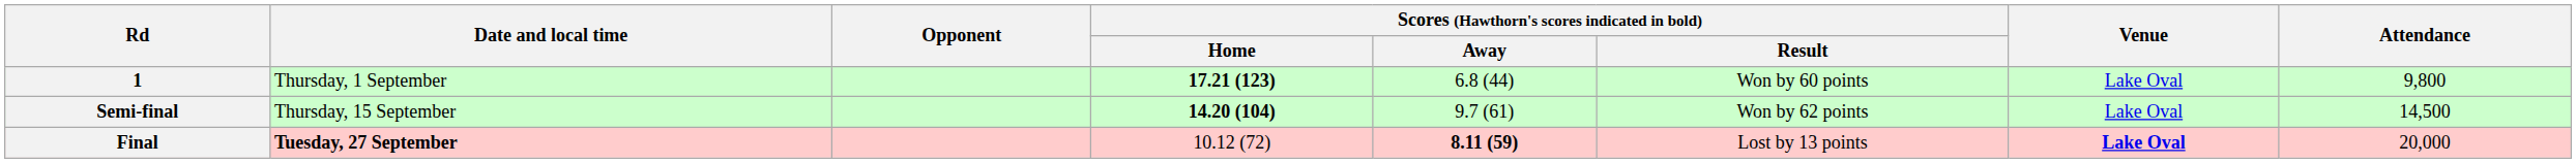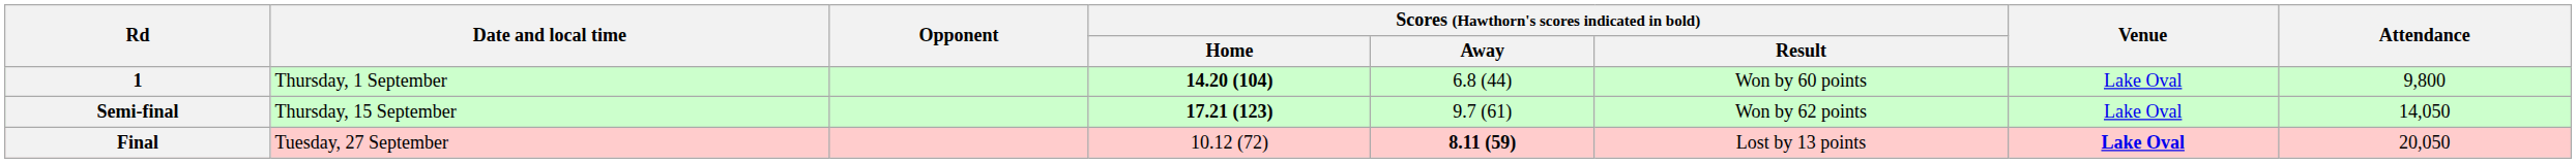1 | Scores (Hawthorn's scores indicated in bold) / Home: 17.21 (123) -> 14.20 (104)
Semi-final | Scores (Hawthorn's scores indicated in bold) / Home: 14.20 (104) -> 17.21 (123)
Semi-final | Attendance: 14,500 -> 14,050
Final | Date and local time: bold -> normal
Final | Attendance: 20,000 -> 20,050
